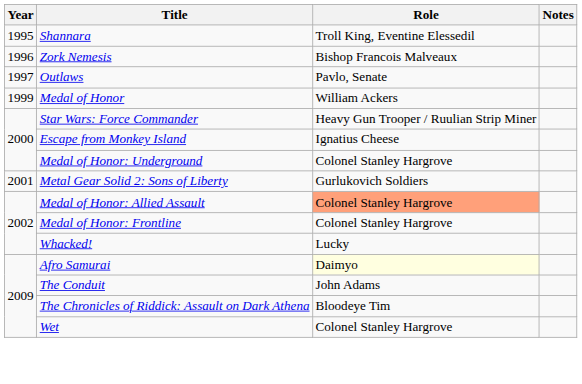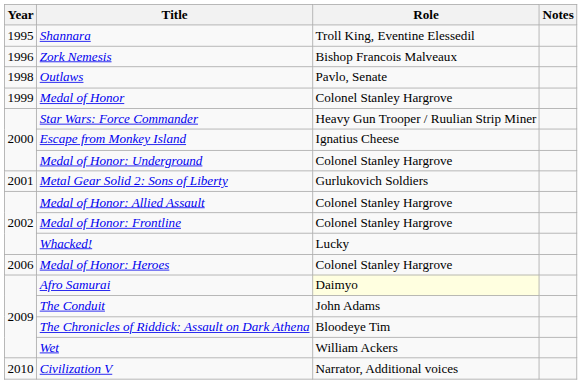Outlaws | Year: 1997 -> 1998
Medal of Honor | Role: William Ackers -> Colonel Stanley Hargrove
Medal of Honor: Allied Assault | Role: lightsalmon background -> no background
+ row: 2006 | Medal of Honor: Heroes | Colonel Stanley Hargrove
Wet | Role: Colonel Stanley Hargrove -> William Ackers
+ row: 2010 | Civilization V | Narrator, Additional voices
